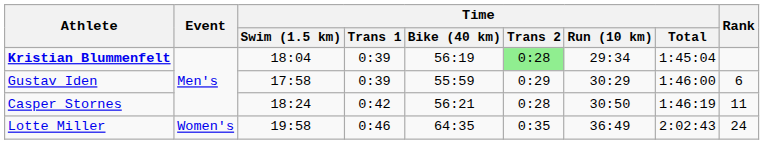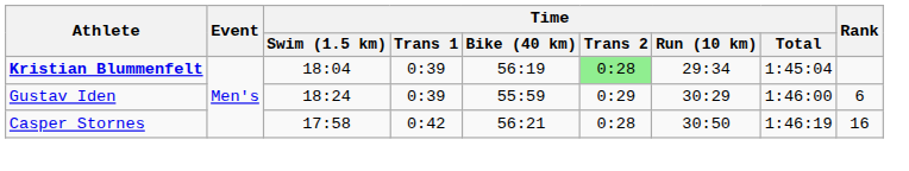Gustav Iden | Time / Swim (1.5 km): 17:58 -> 18:24
Casper Stornes | Time / Swim (1.5 km): 18:24 -> 17:58
Casper Stornes | Rank: 11 -> 16
- row: Lotte Miller | Women's | 19:58 | 0:46 | 64:35 | 0:35 | 36:49 | 2:02:43 | 24
